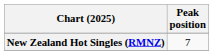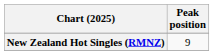New Zealand Hot Singles (RMNZ) | Peak position: 7 -> 9
